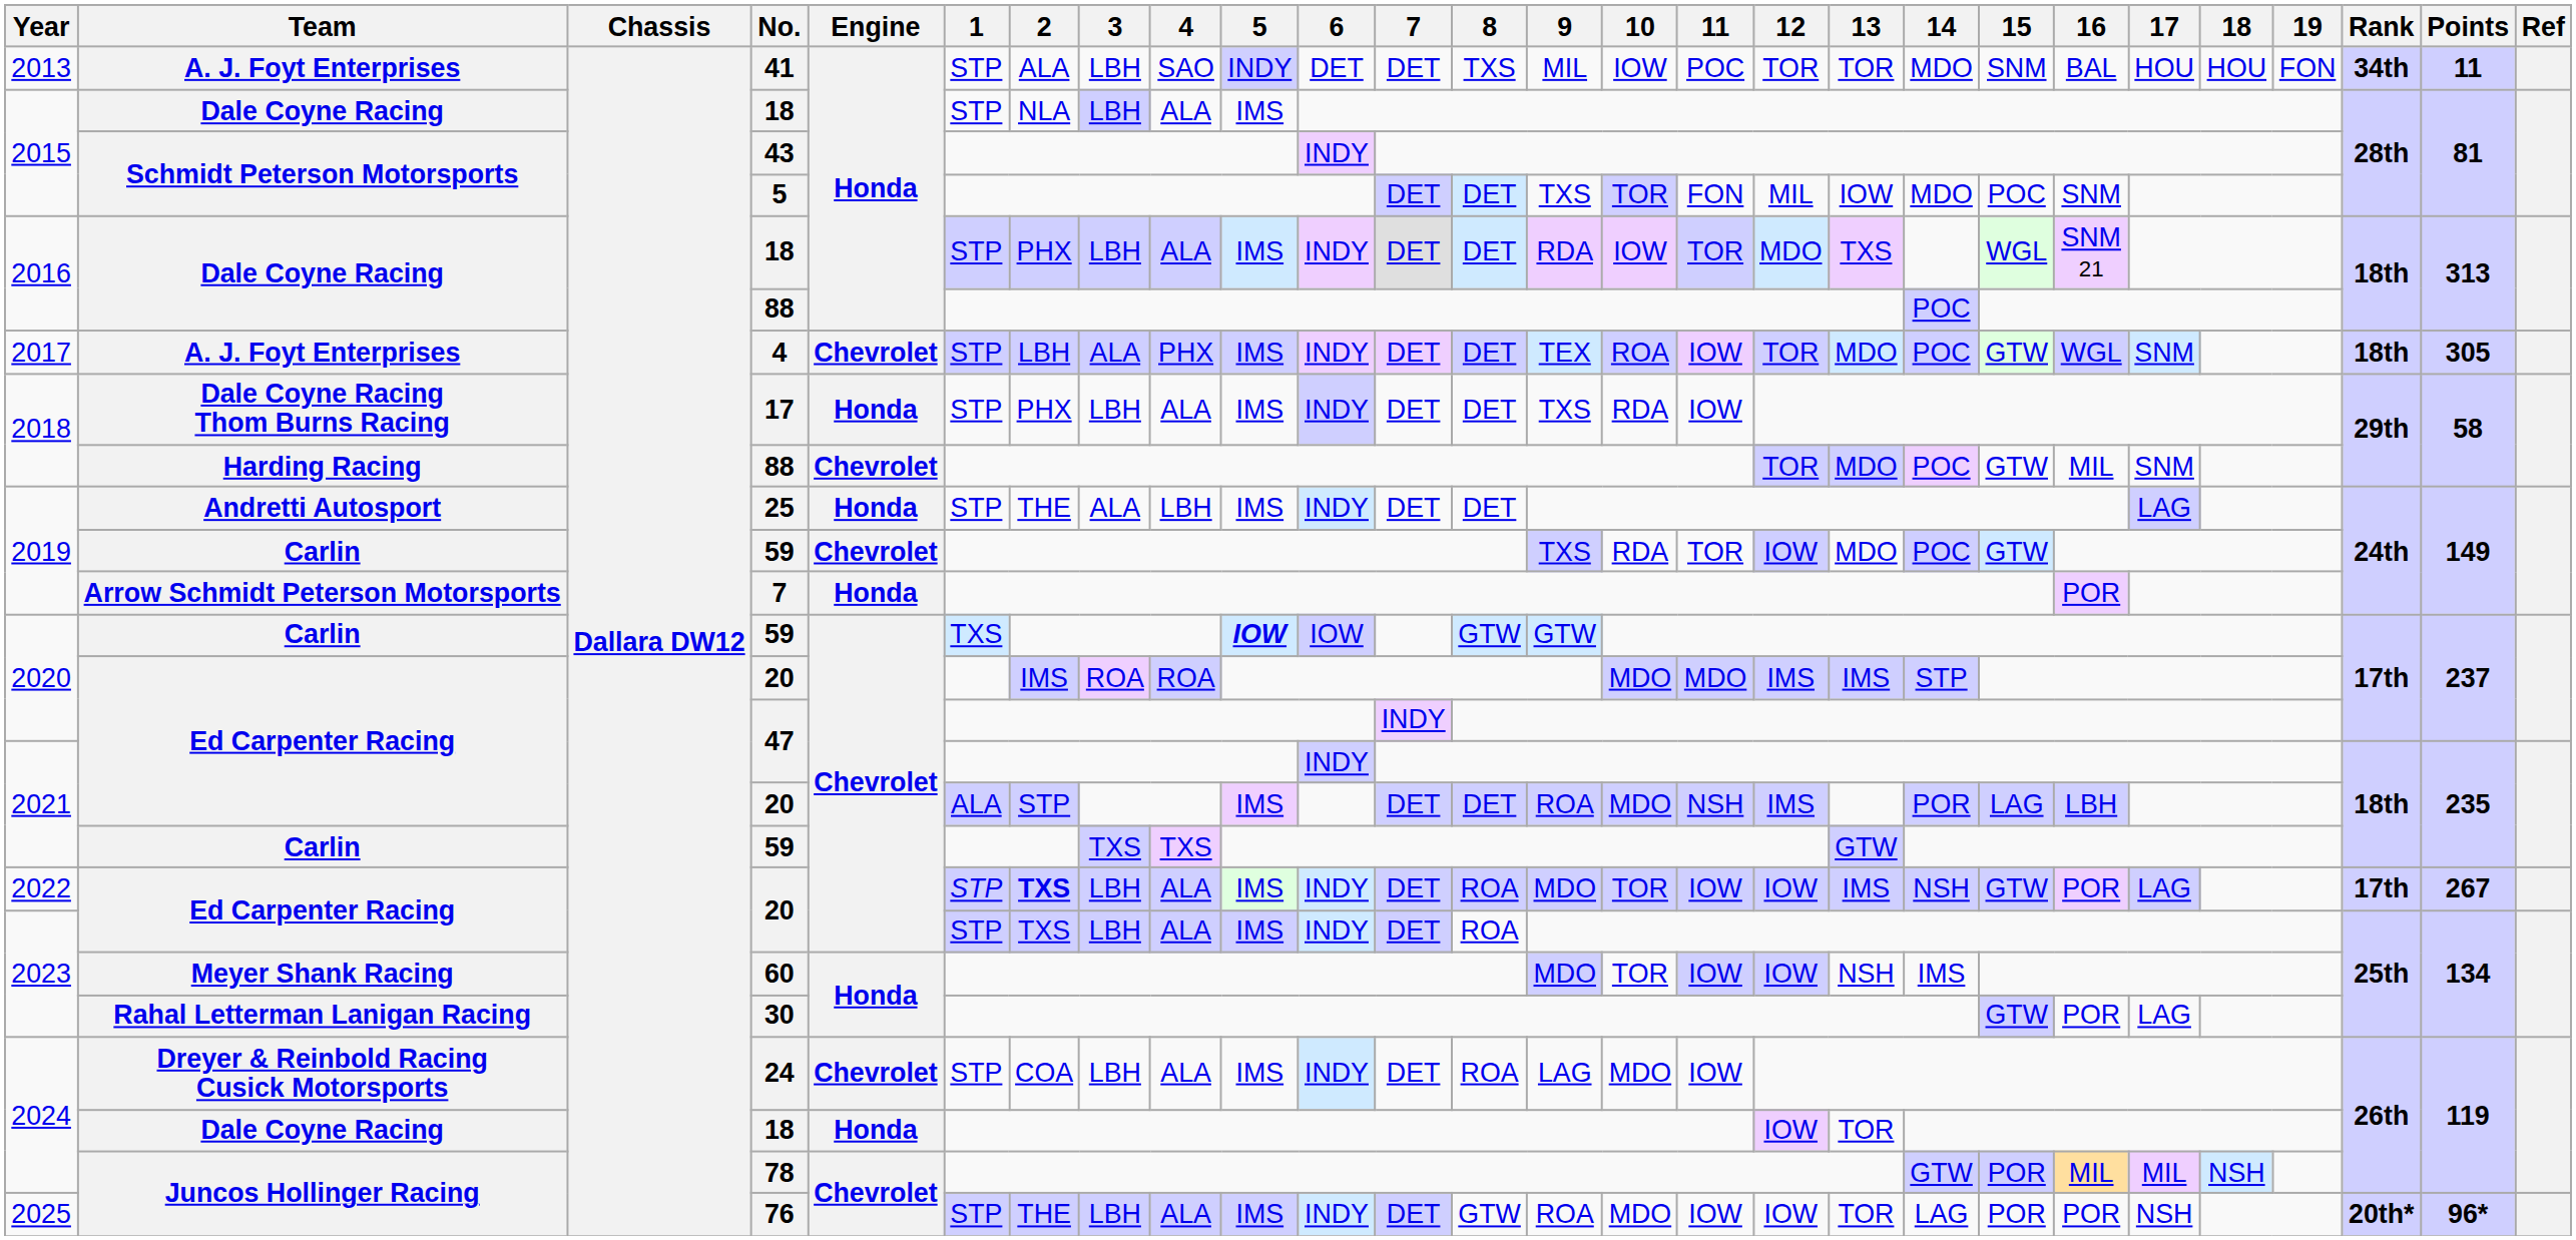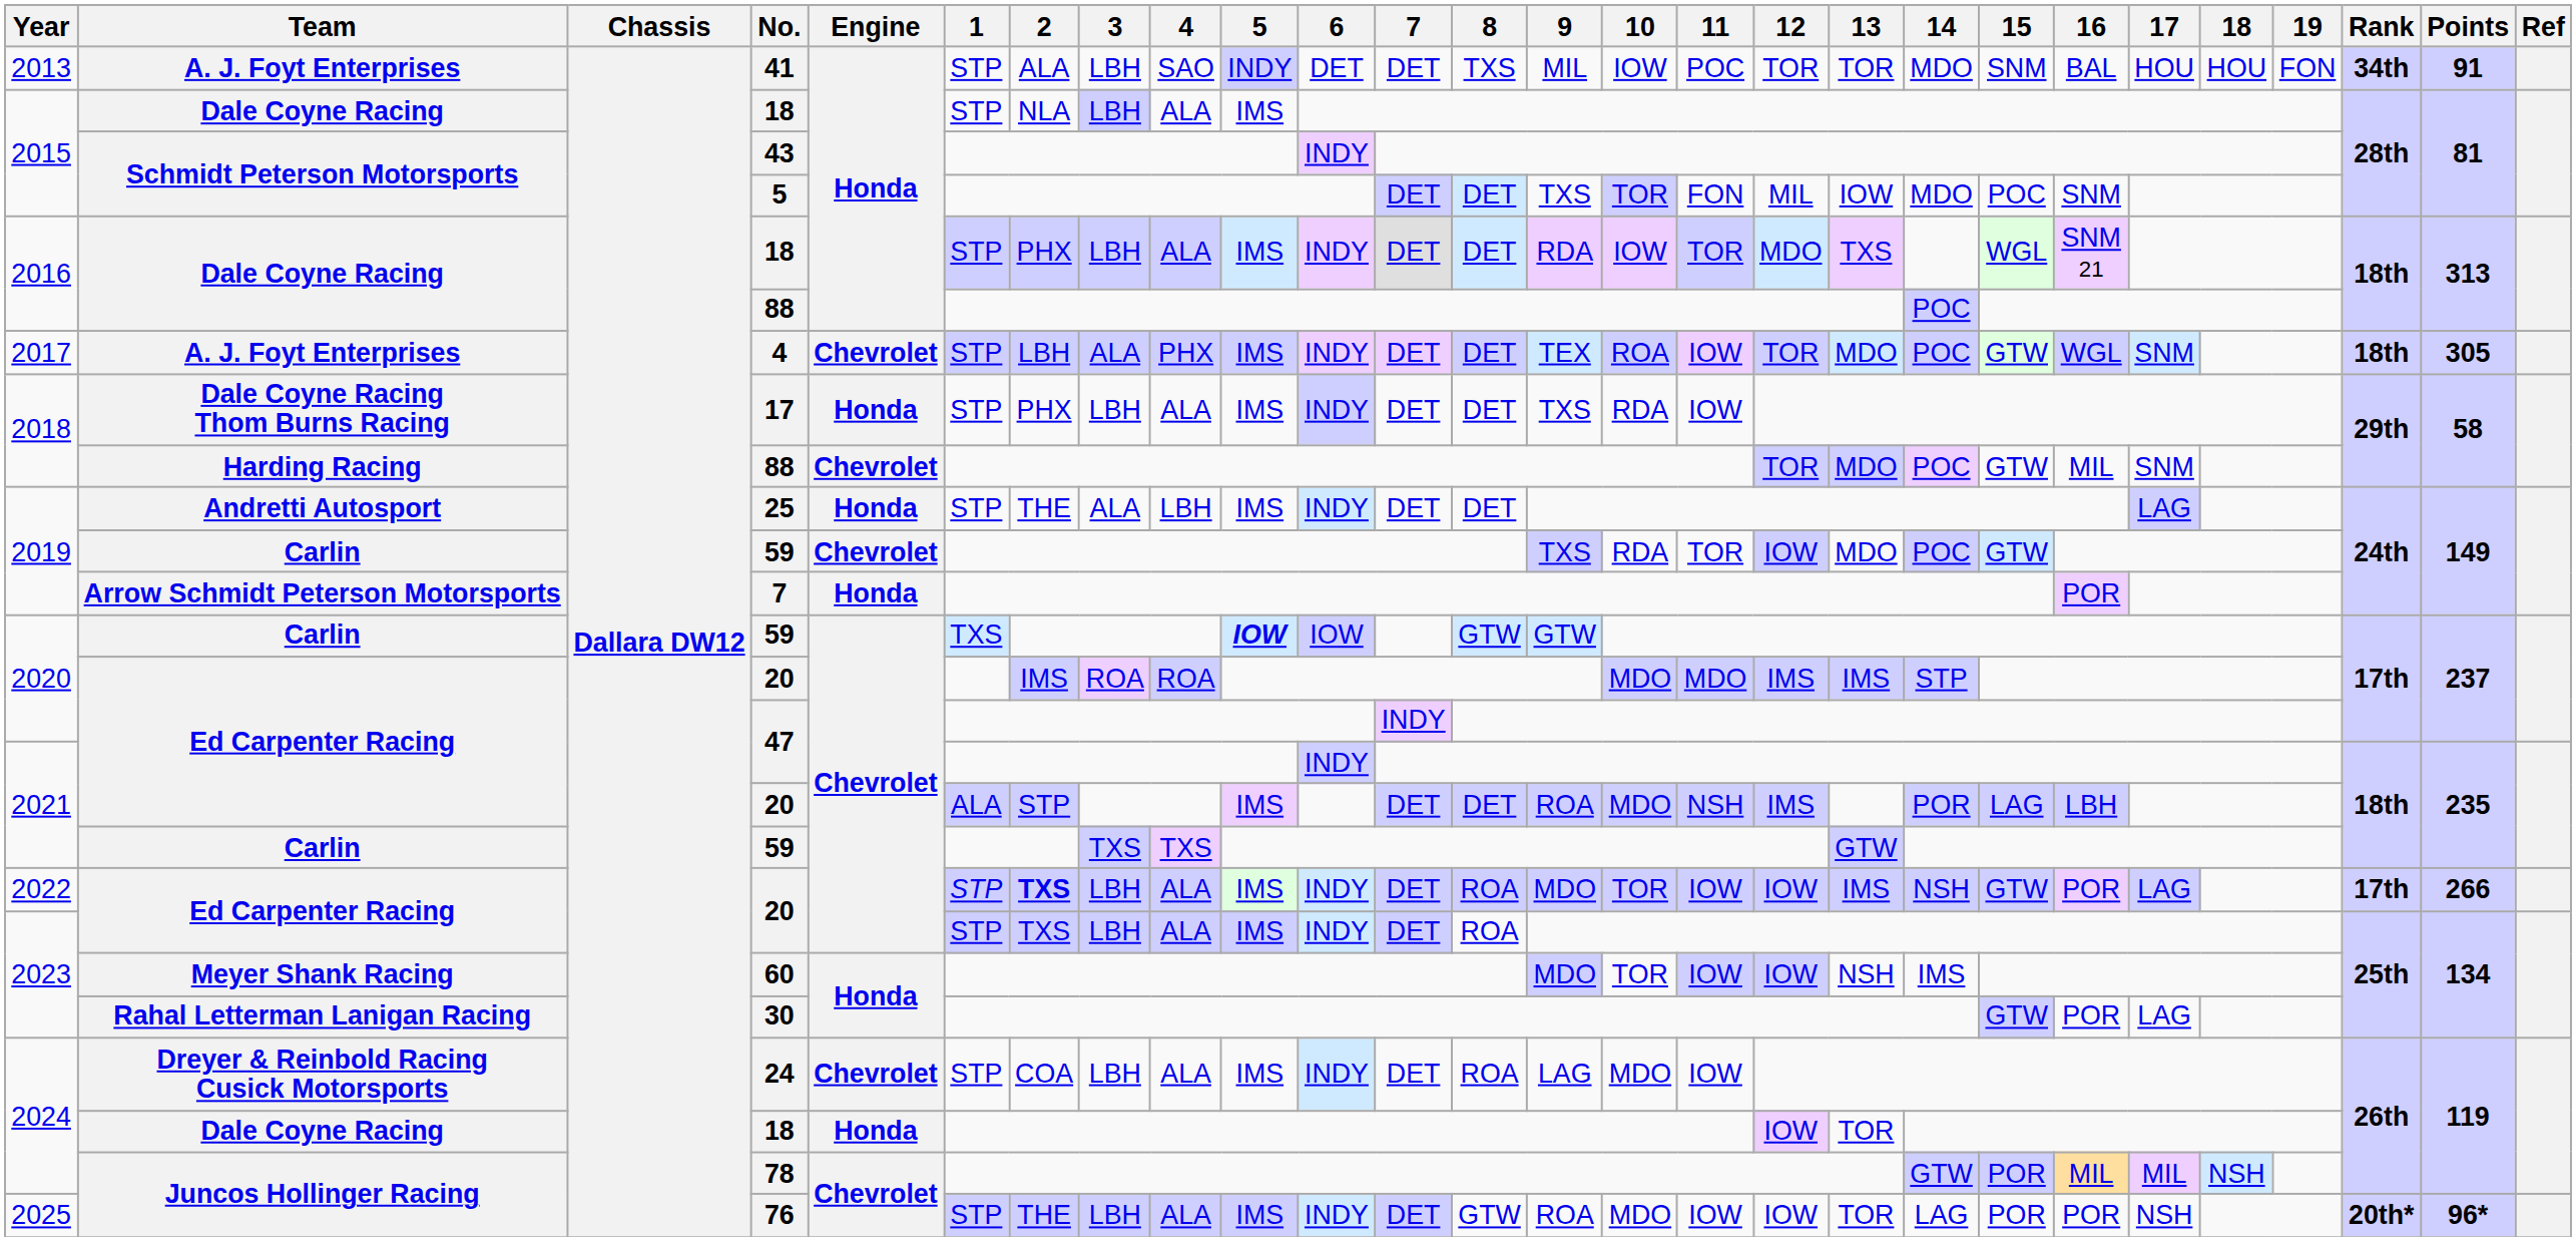41 | Points: 11 -> 91
2022 / 20 | Points: 267 -> 266
